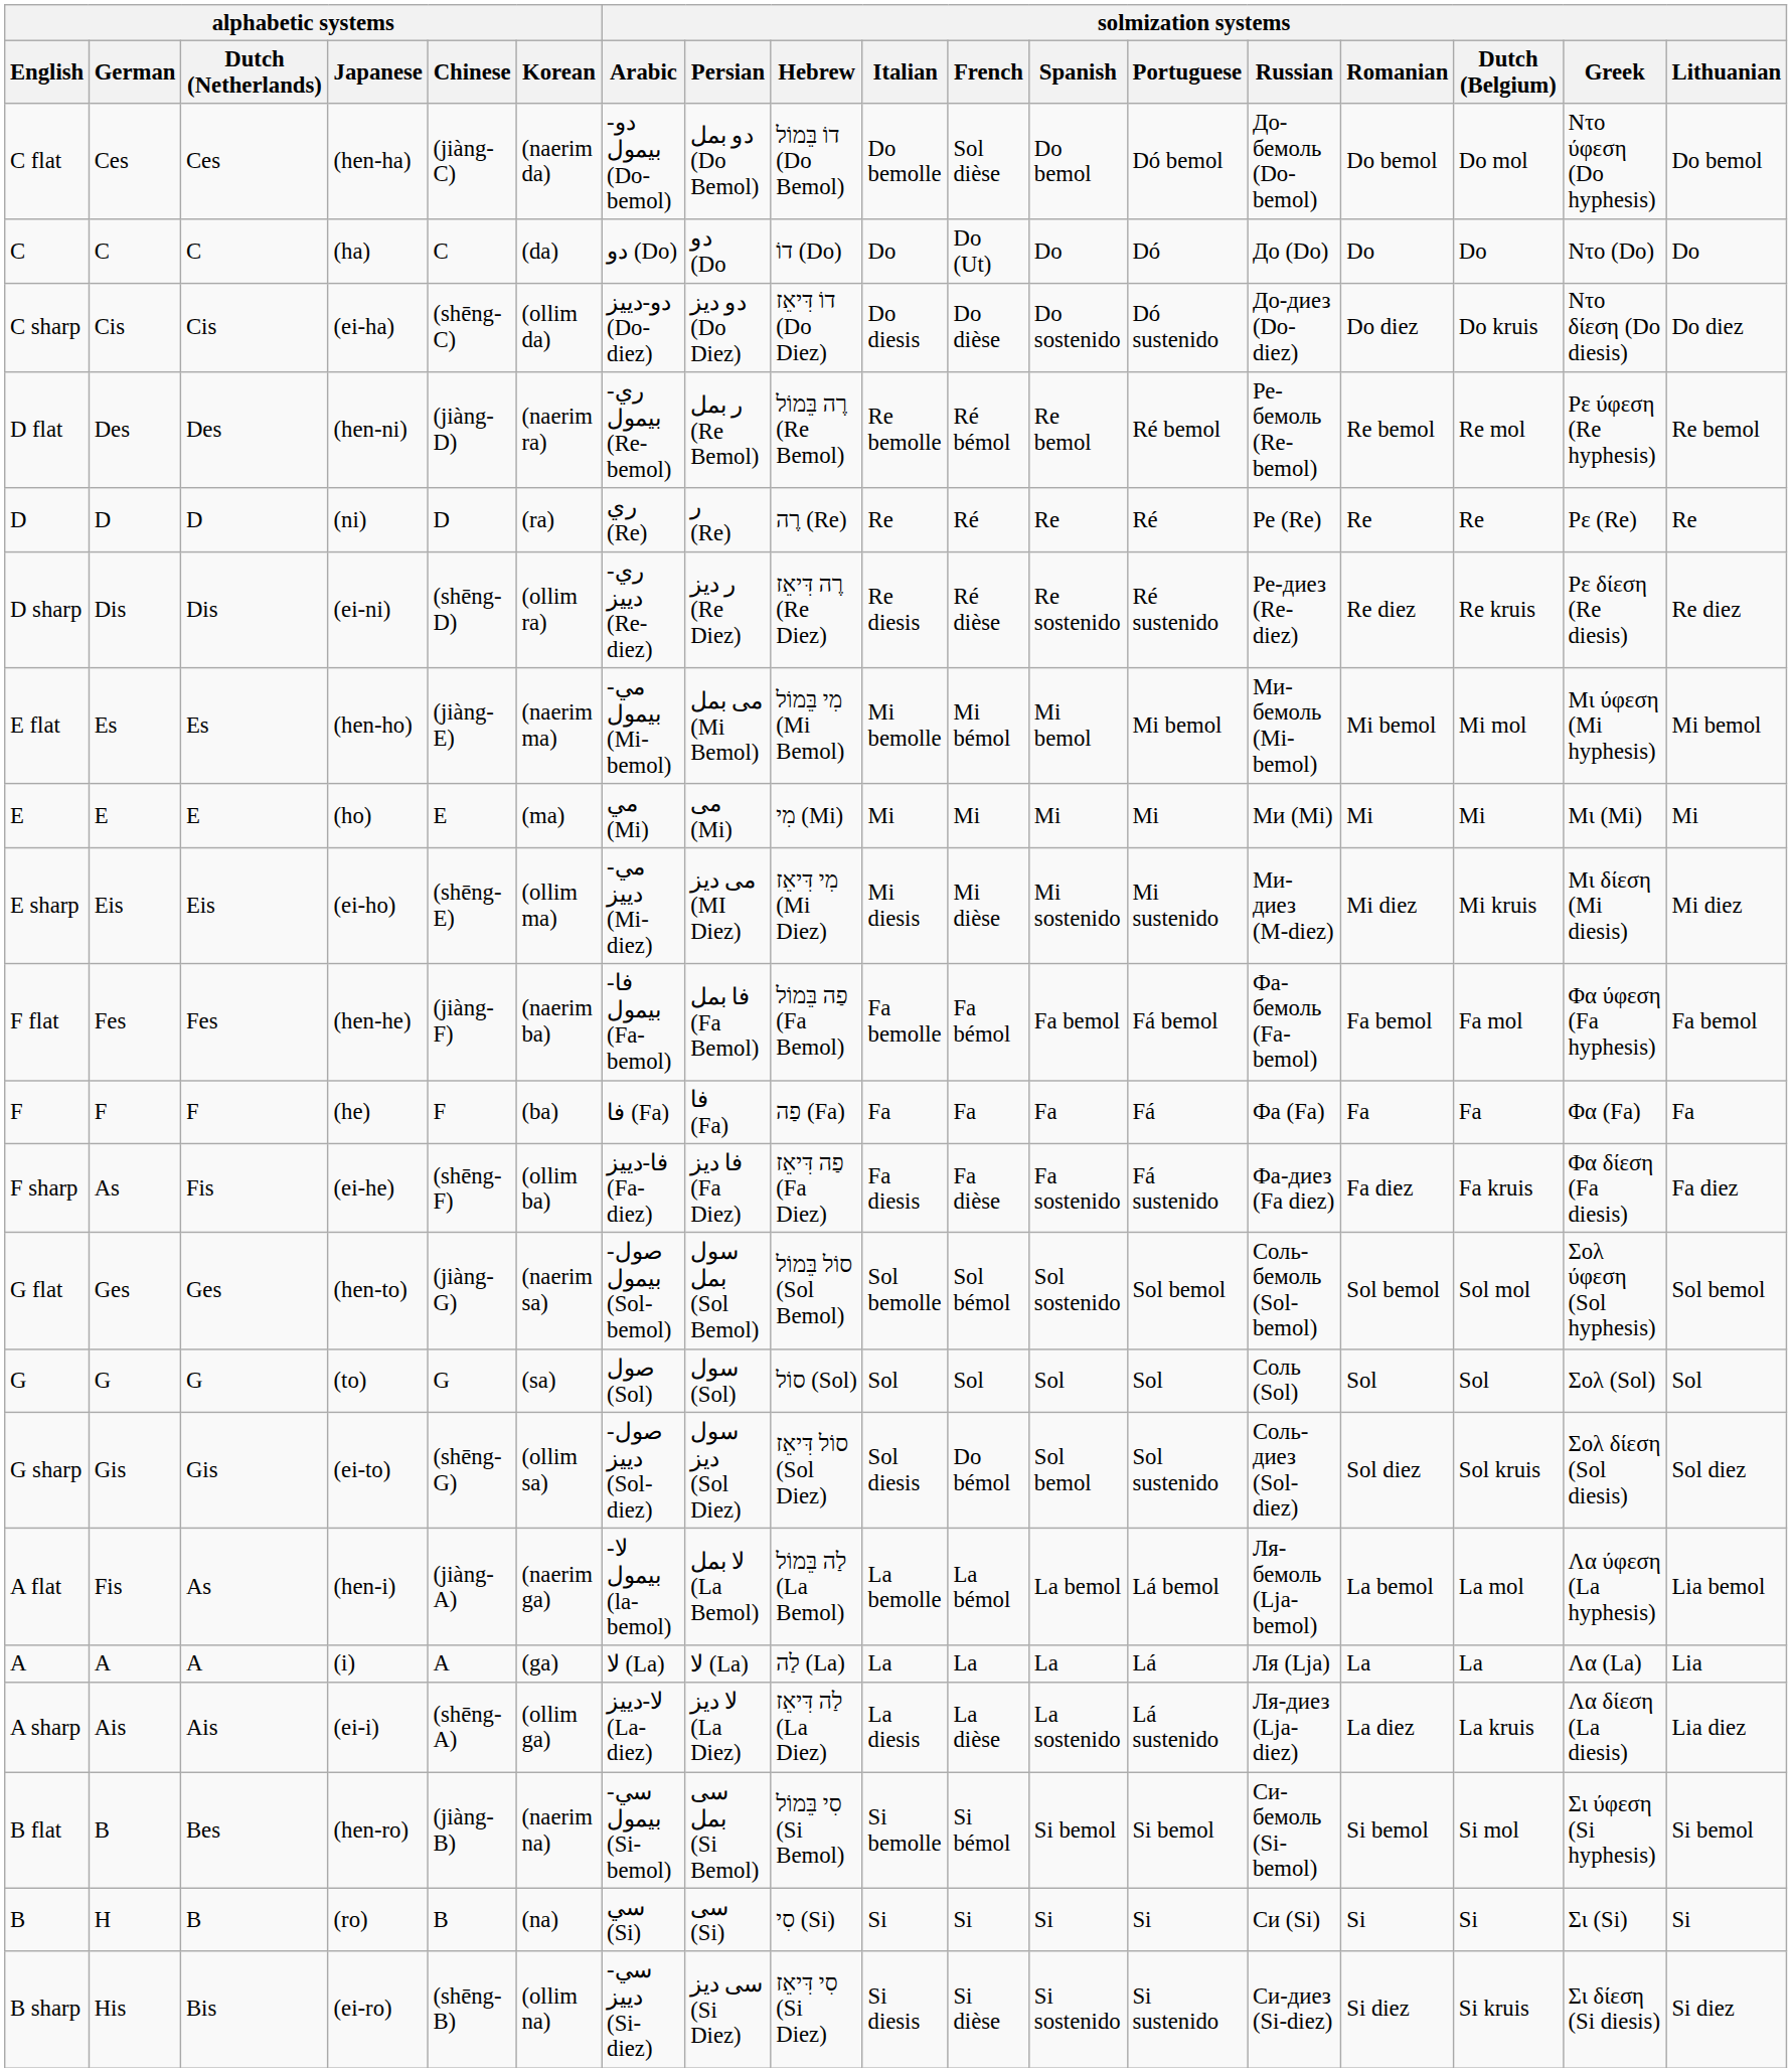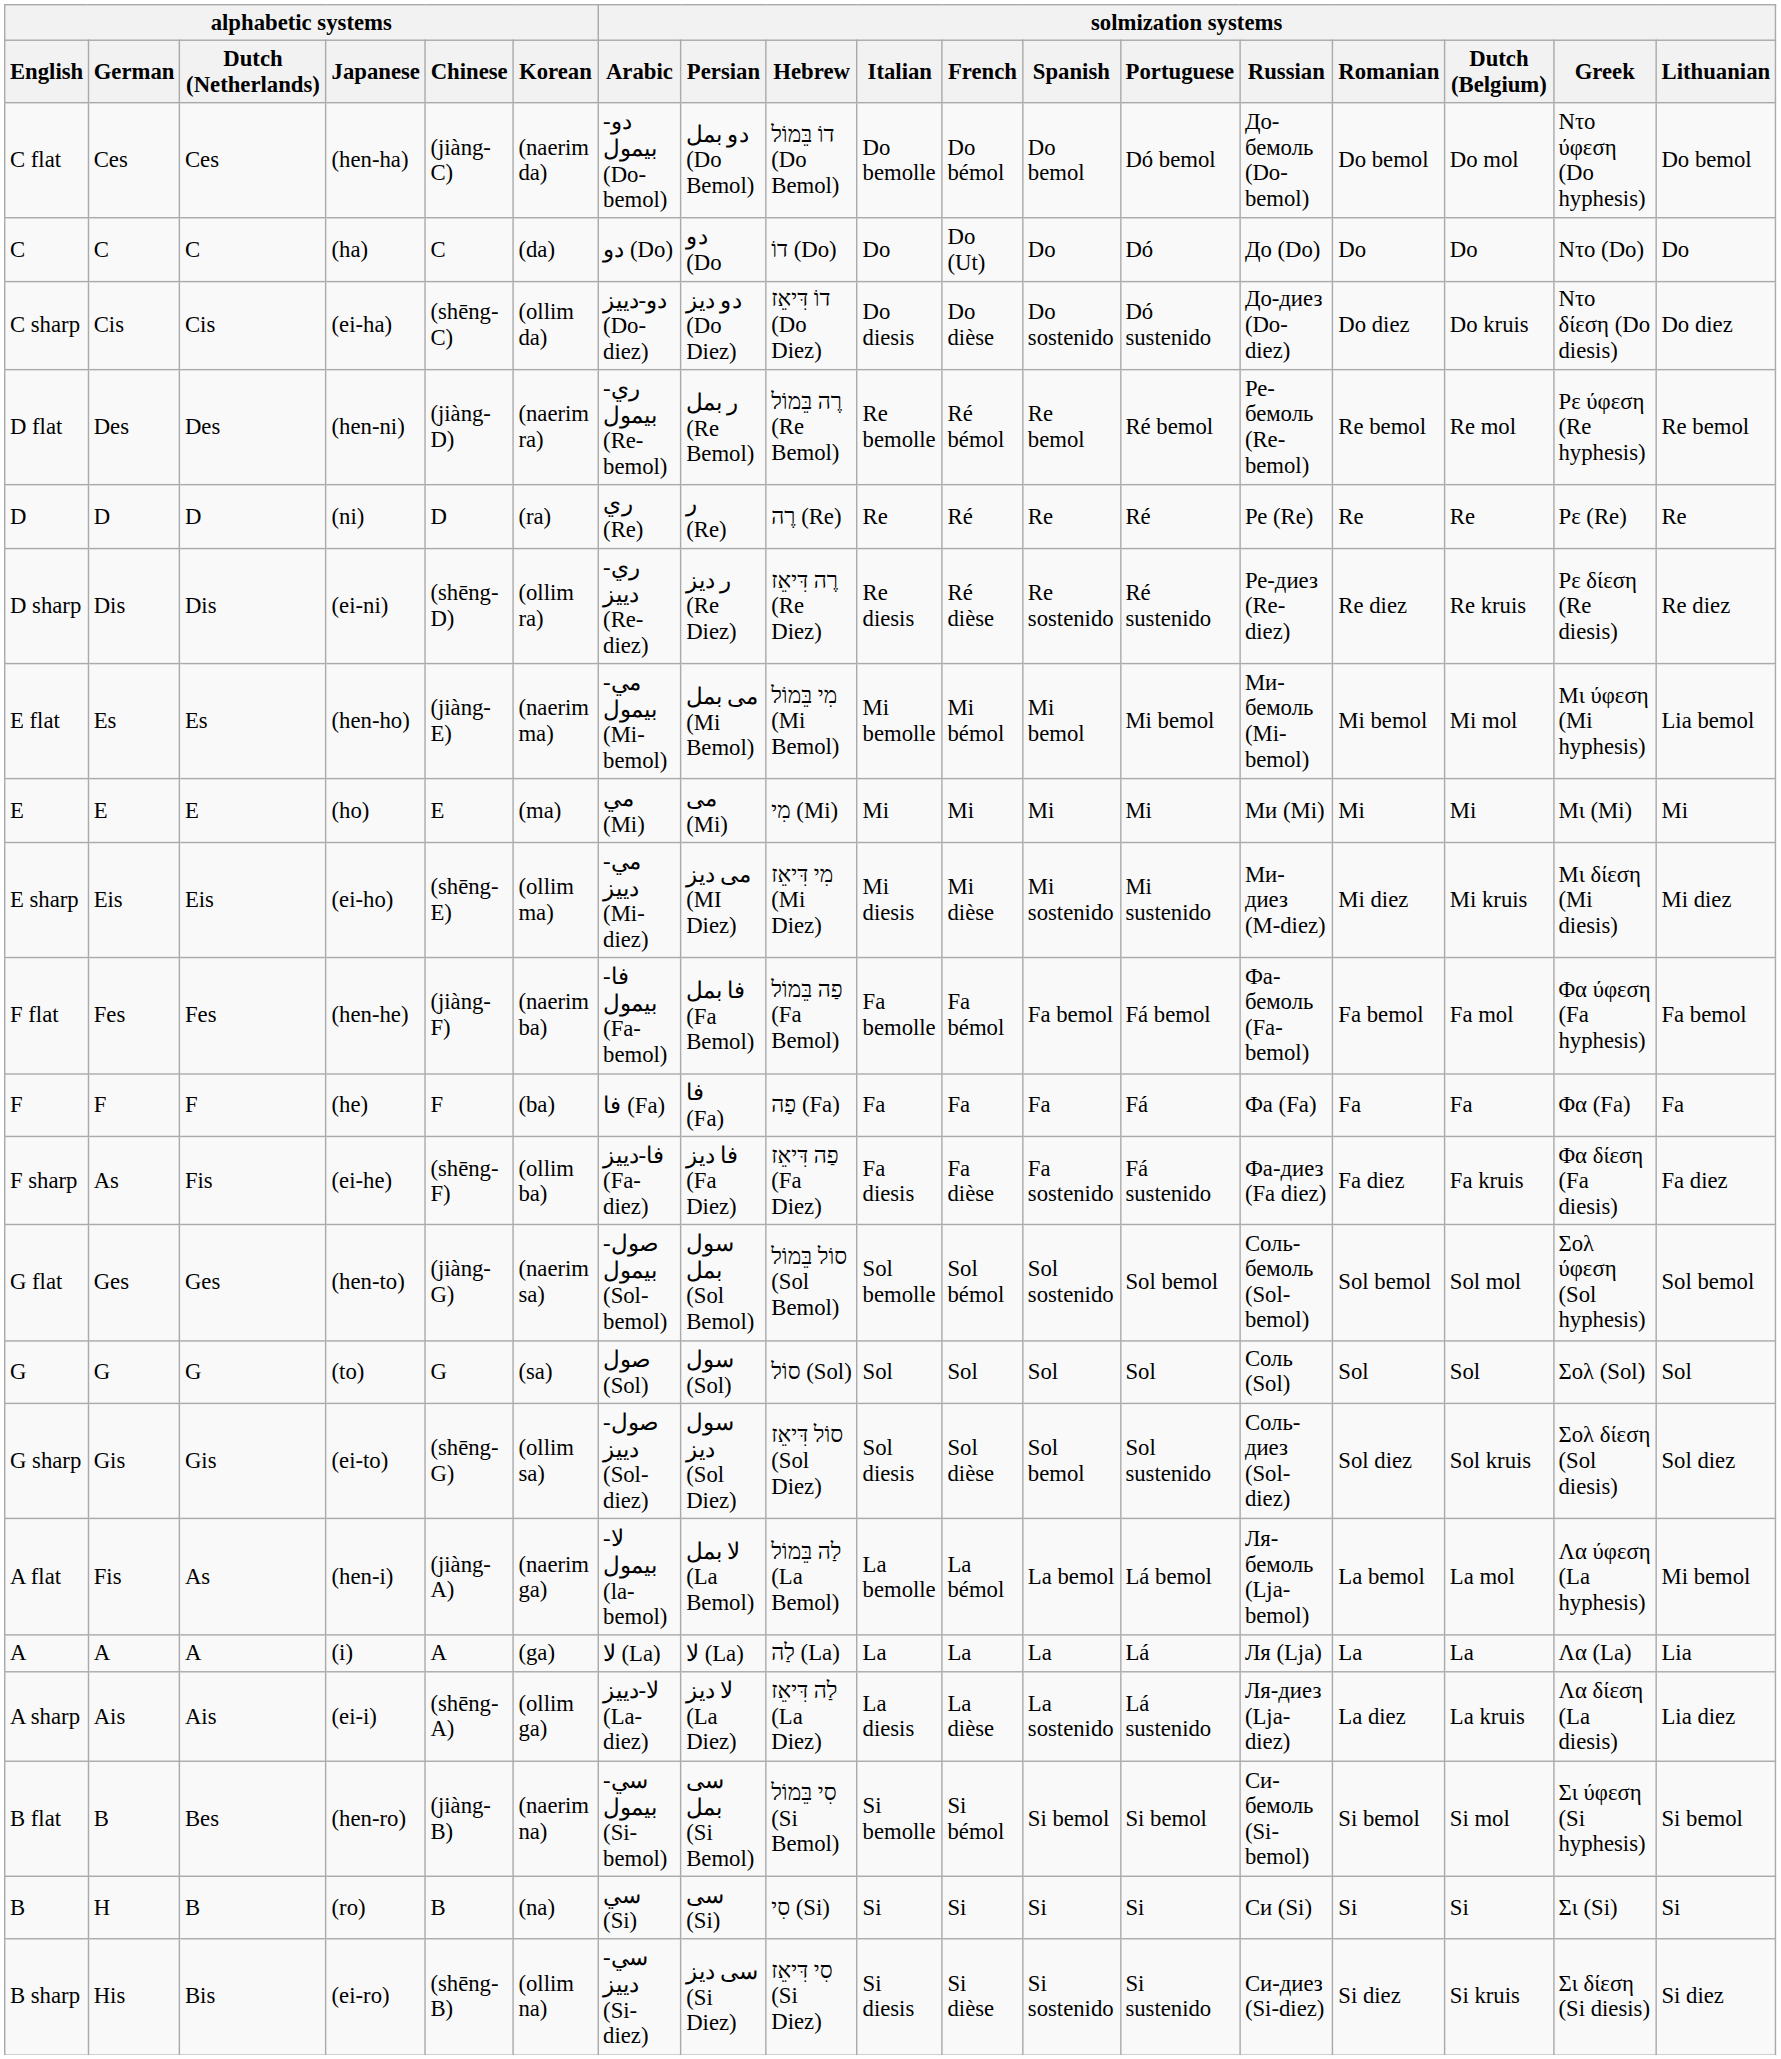C flat | solmization systems / French: Sol dièse -> Do bémol
E flat | solmization systems / Lithuanian: Mi bemol -> Lia bemol
G sharp | solmization systems / French: Do bémol -> Sol dièse
A flat | solmization systems / Lithuanian: Lia bemol -> Mi bemol
